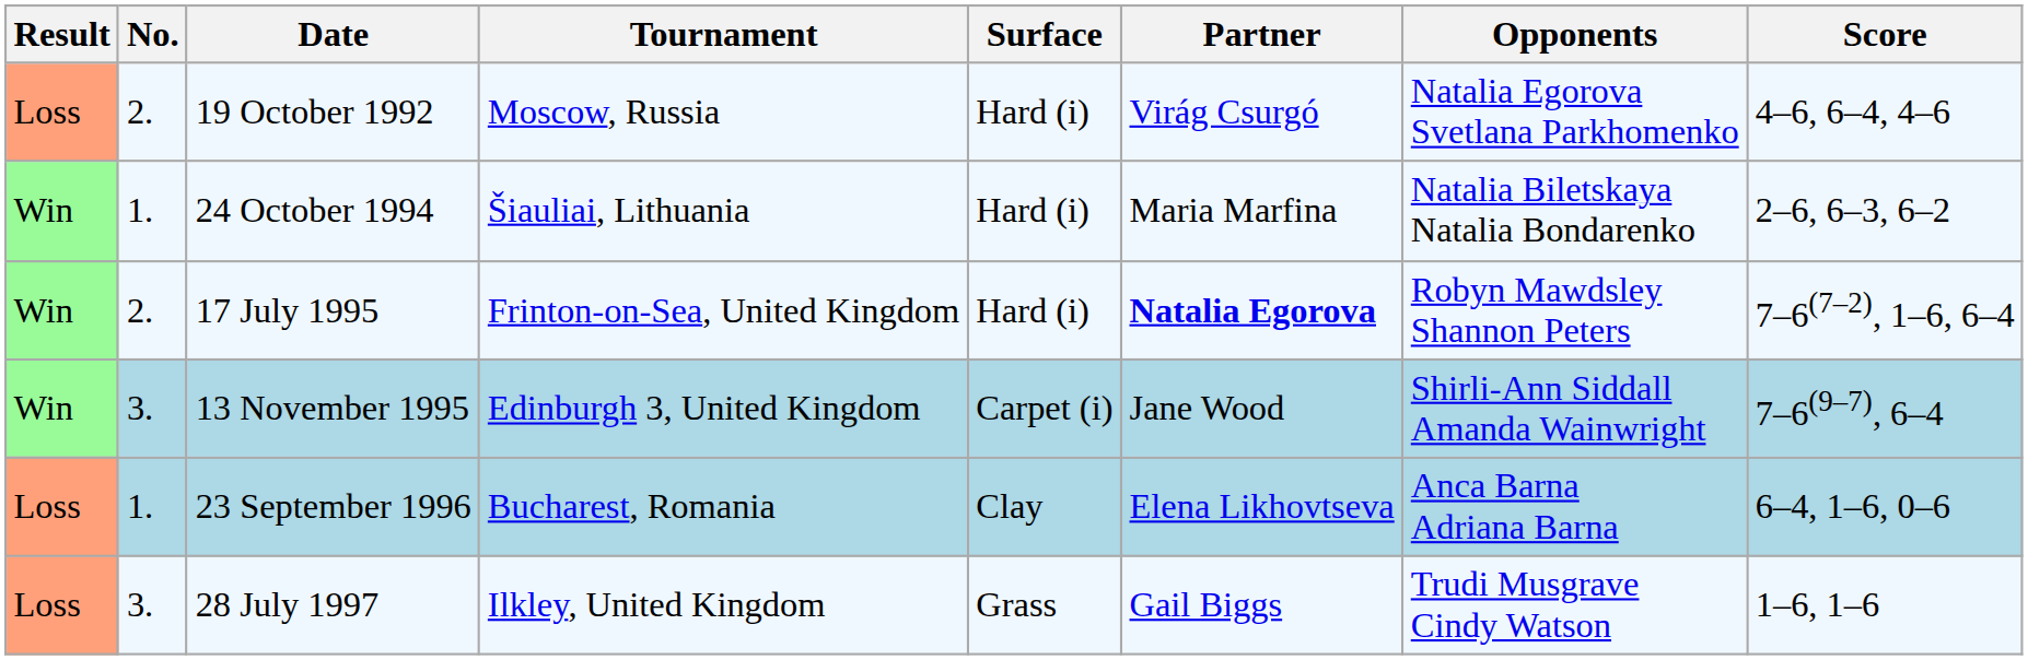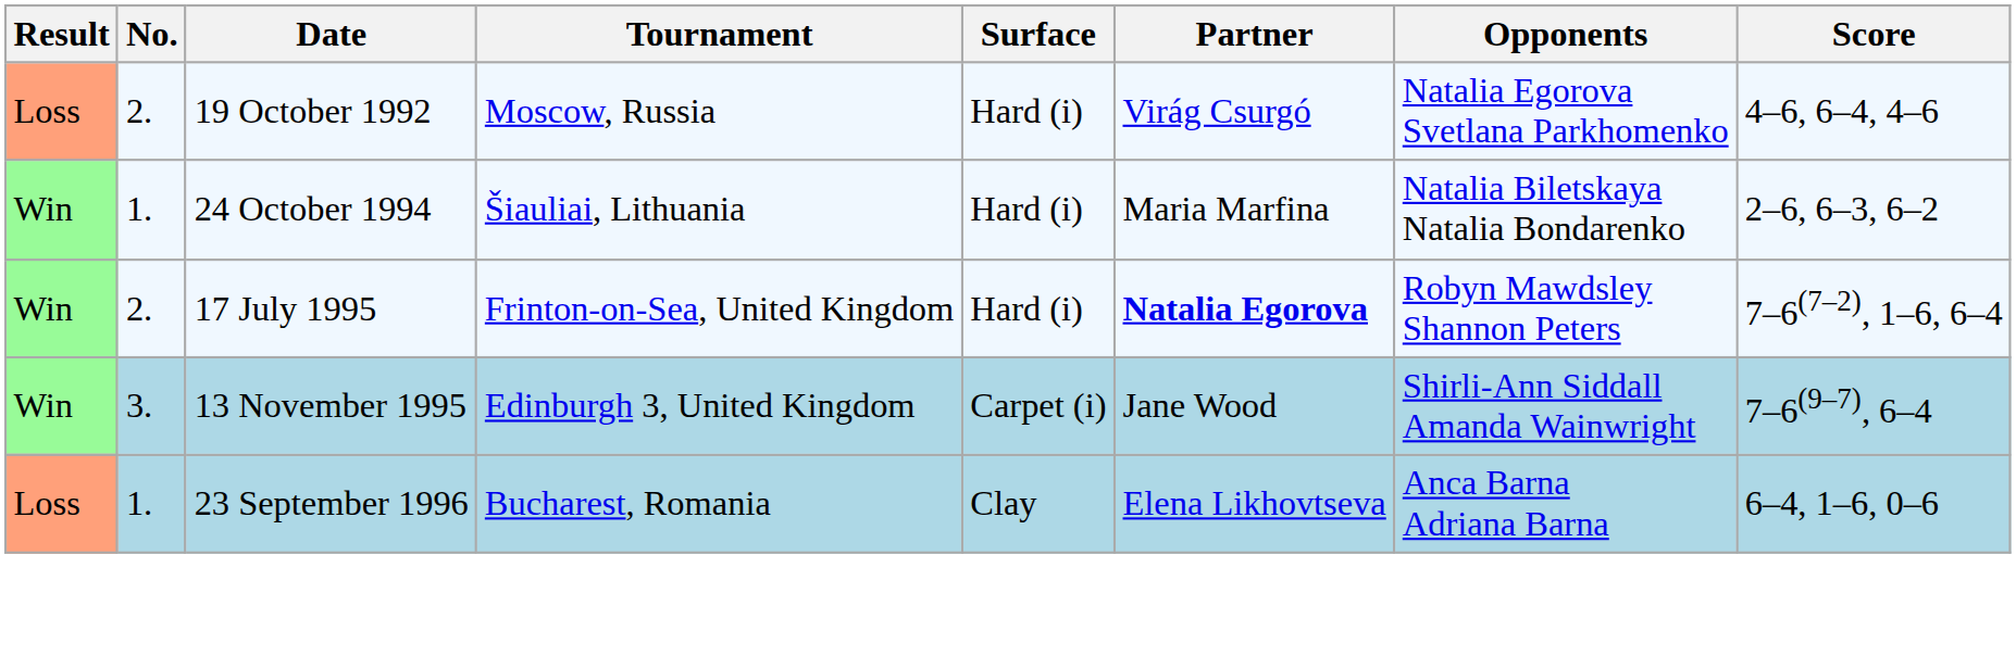- row: Loss | 3. | 28 July 1997 | Ilkley, United Kingdom | Grass | Gail Biggs | Trudi Musgrave Cindy Watson | 1–6, 1–6
